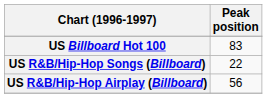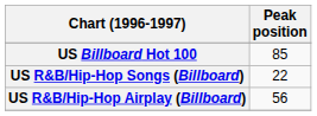US Billboard Hot 100 | Peak position: 83 -> 85
